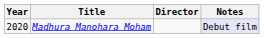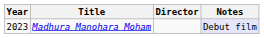Madhura Manohara Moham | Year: 2020 -> 2023
